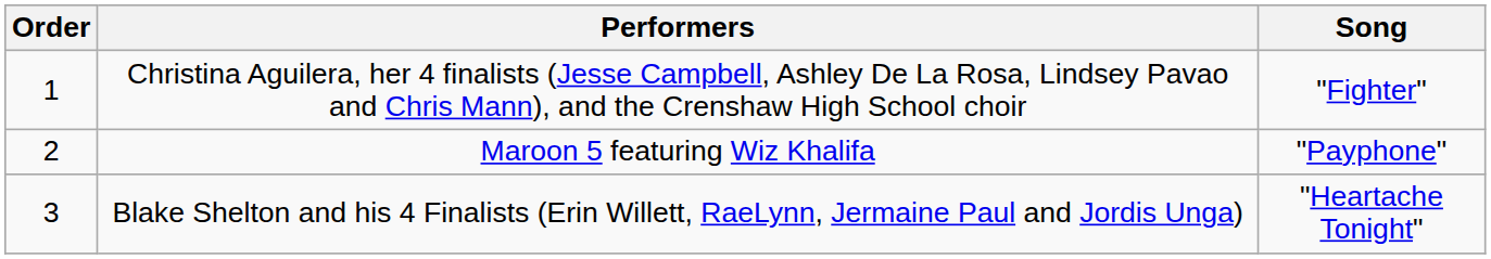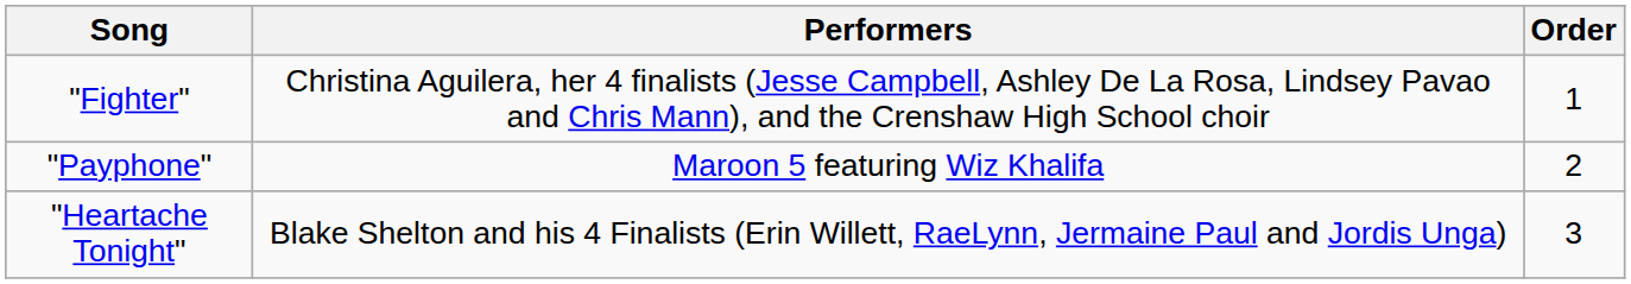columns swapped: Order <-> Song
